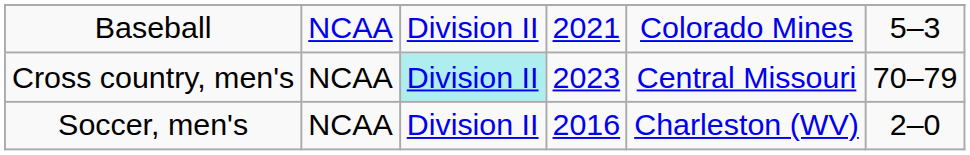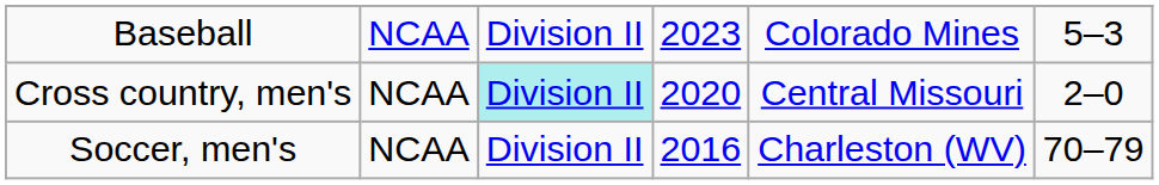Baseball | column 4: 2021 -> 2023
Cross country, men's | column 4: 2023 -> 2020
Cross country, men's | column 6: 70–79 -> 2–0
Soccer, men's | column 6: 2–0 -> 70–79
